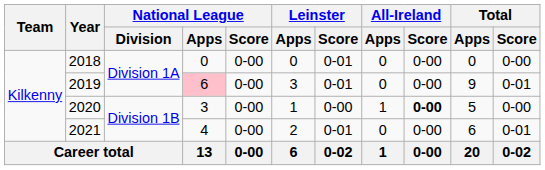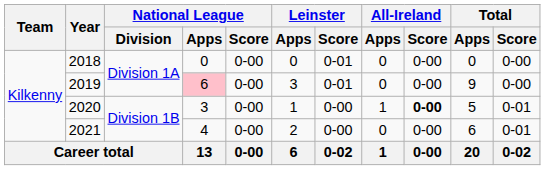2019 | Total / Score: 0-01 -> 0-00
2020 | Total / Score: 0-00 -> 0-01
2021 | Leinster / Score: 0-01 -> 0-00
